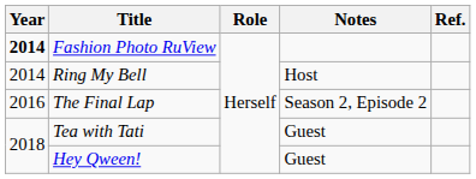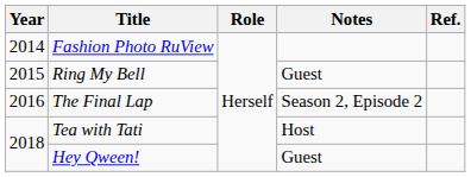Fashion Photo RuView | Year: bold -> normal
Ring My Bell | Year: 2014 -> 2015
Ring My Bell | Notes: Host -> Guest
Tea with Tati | Notes: Guest -> Host
